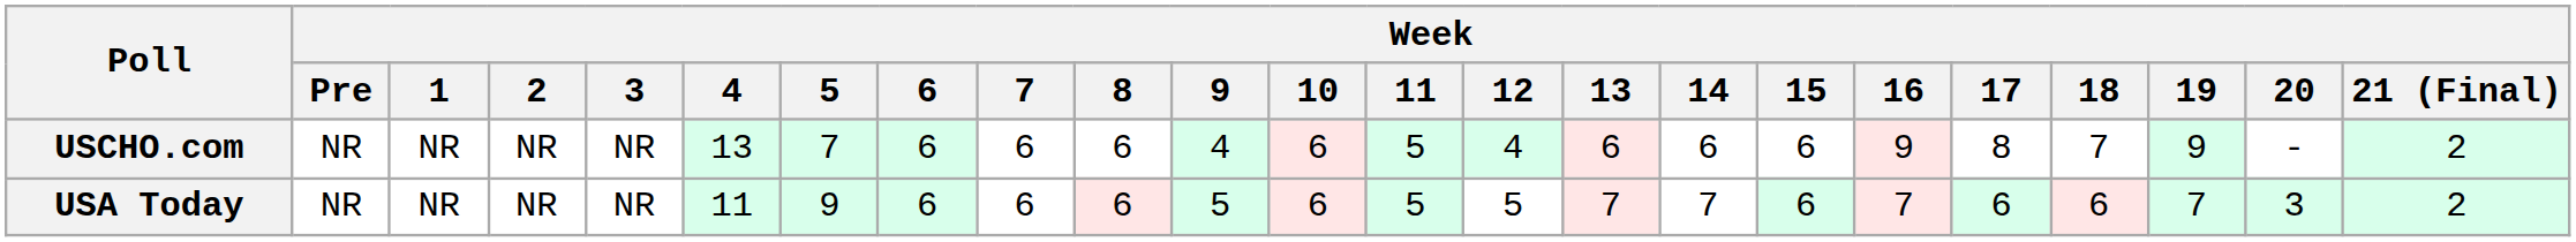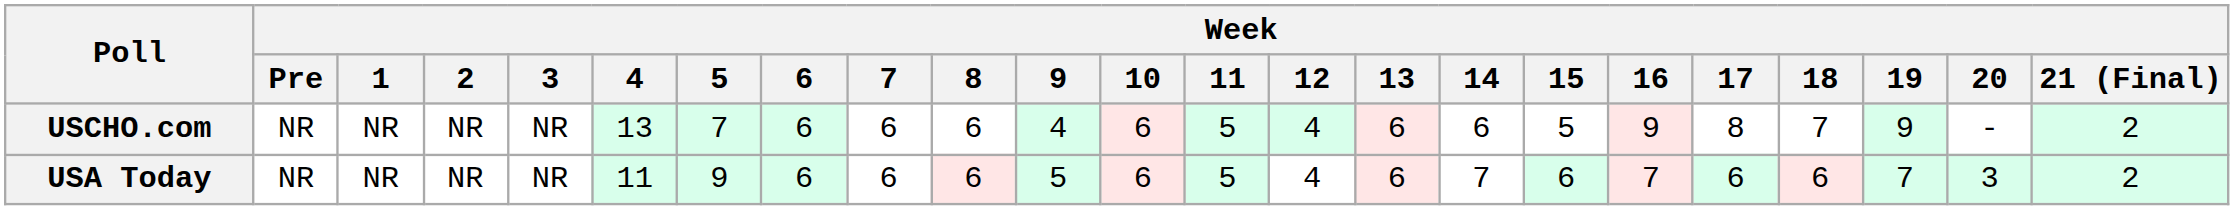USCHO.com | Week / 15: 6 -> 5
USA Today | Week / 12: 5 -> 4
USA Today | Week / 13: 7 -> 6
